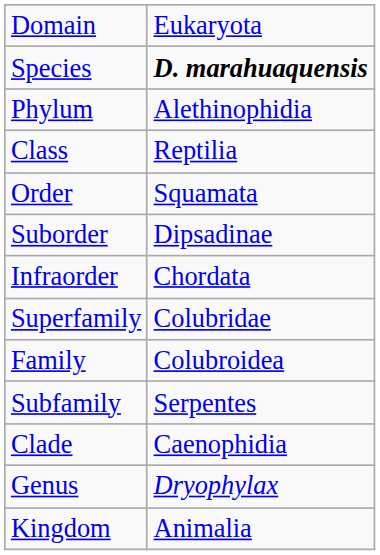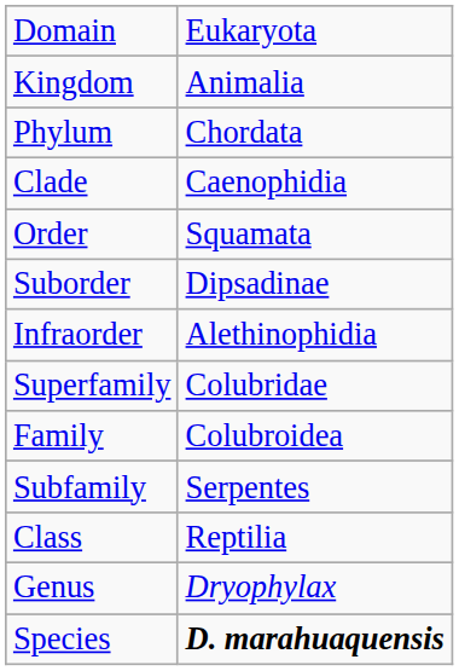rows swapped: Kingdom <-> Species
Phylum | column 2: Alethinophidia -> Chordata
rows swapped: Class <-> Clade
Infraorder | column 2: Chordata -> Alethinophidia
